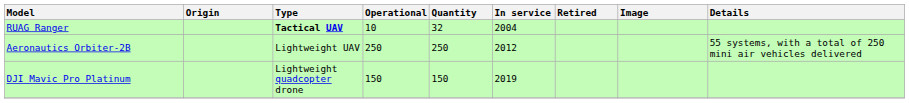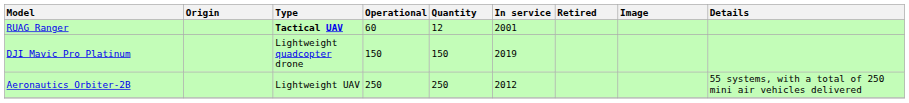RUAG Ranger | Operational: 10 -> 60
RUAG Ranger | Quantity: 32 -> 12
RUAG Ranger | In service: 2004 -> 2001
rows swapped: Aeronautics Orbiter-2B <-> DJI Mavic Pro Platinum
